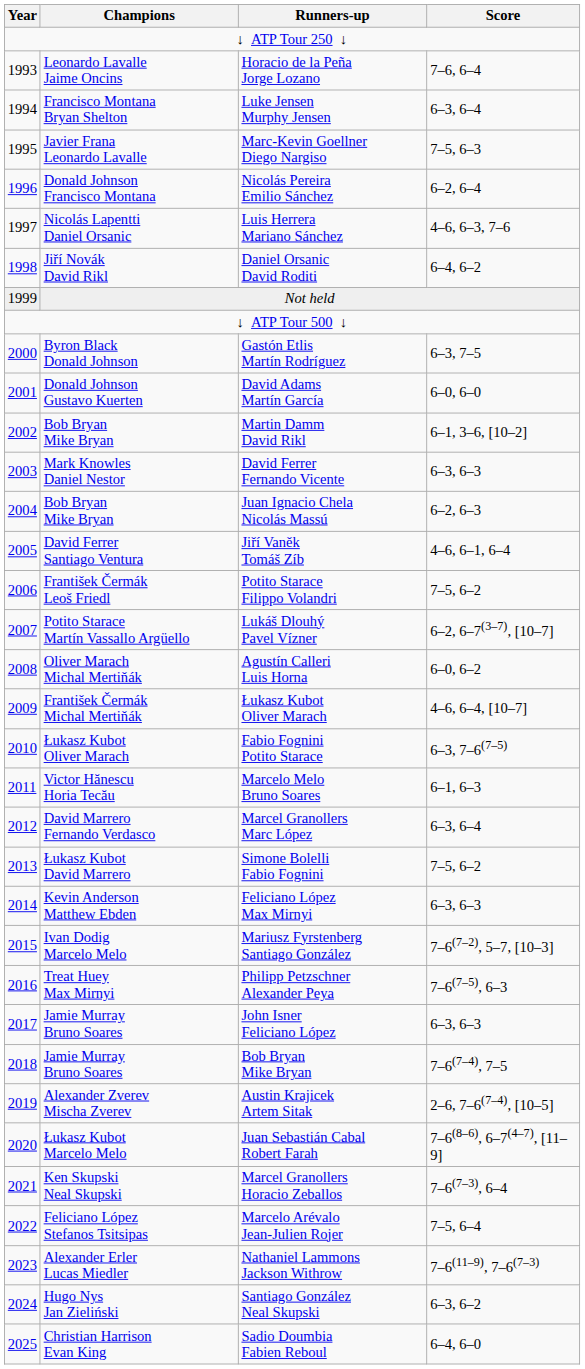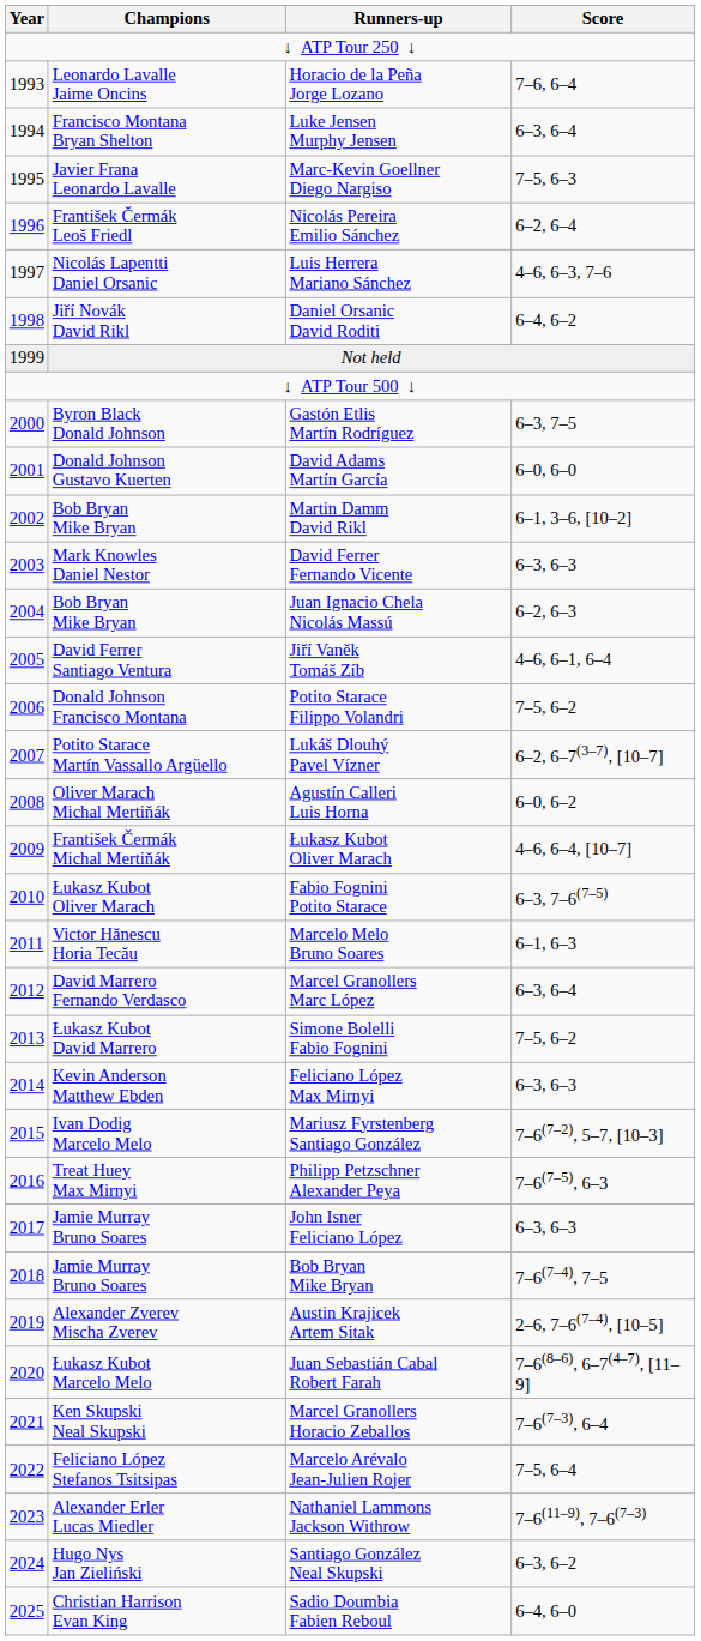Nicolás Pereira Emilio Sánchez | Champions: Donald Johnson Francisco Montana -> František Čermák Leoš Friedl
Potito Starace Filippo Volandri | Champions: František Čermák Leoš Friedl -> Donald Johnson Francisco Montana
